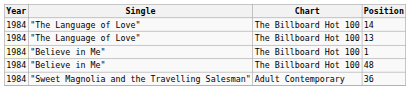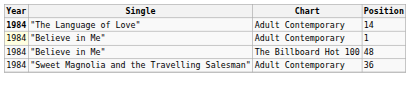14 | Year: normal -> bold
14 | Chart: The Billboard Hot 100 -> Adult Contemporary
- row: 1984 | "The Language of Love" | The Billboard Hot 100 | 13
1 | Chart: The Billboard Hot 100 -> Adult Contemporary
